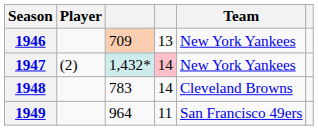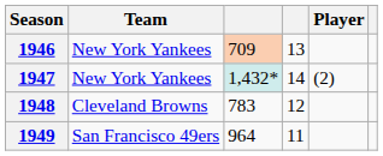columns swapped: Player <-> Team
1947 | column 4: pink background -> no background
1948 | column 4: 14 -> 12
